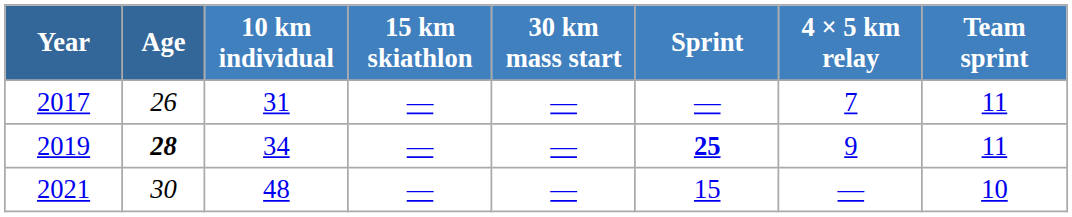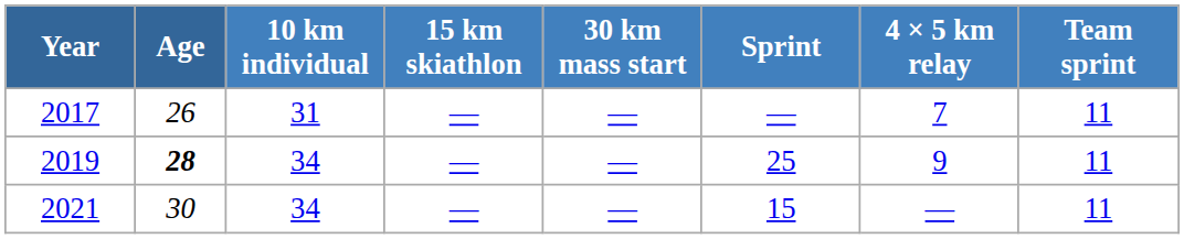2019 | Sprint: bold -> normal
2021 | 10 km individual: 48 -> 34
2021 | Team sprint: 10 -> 11
